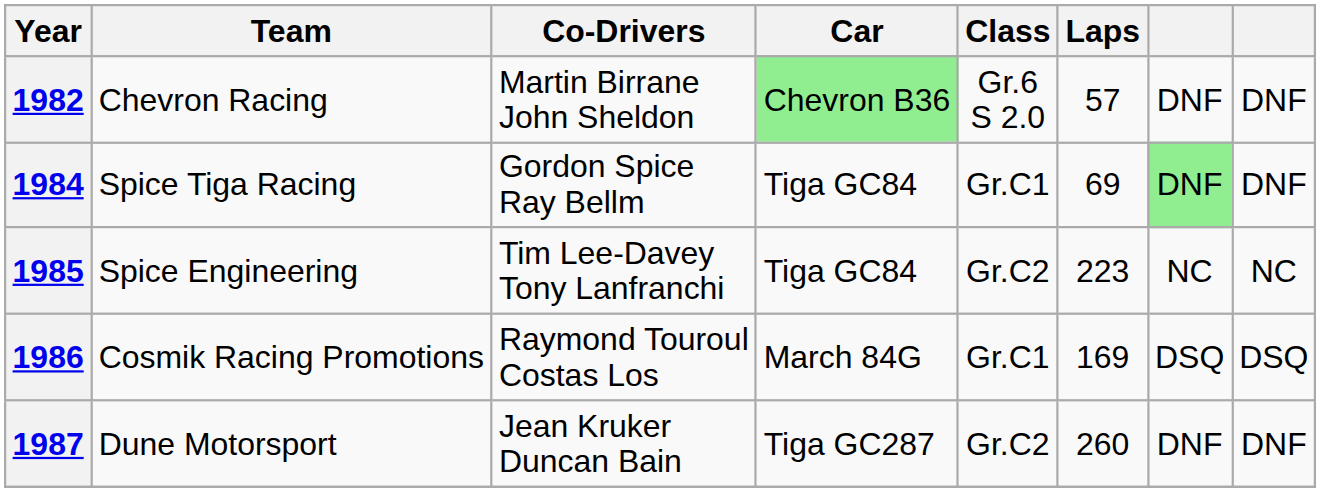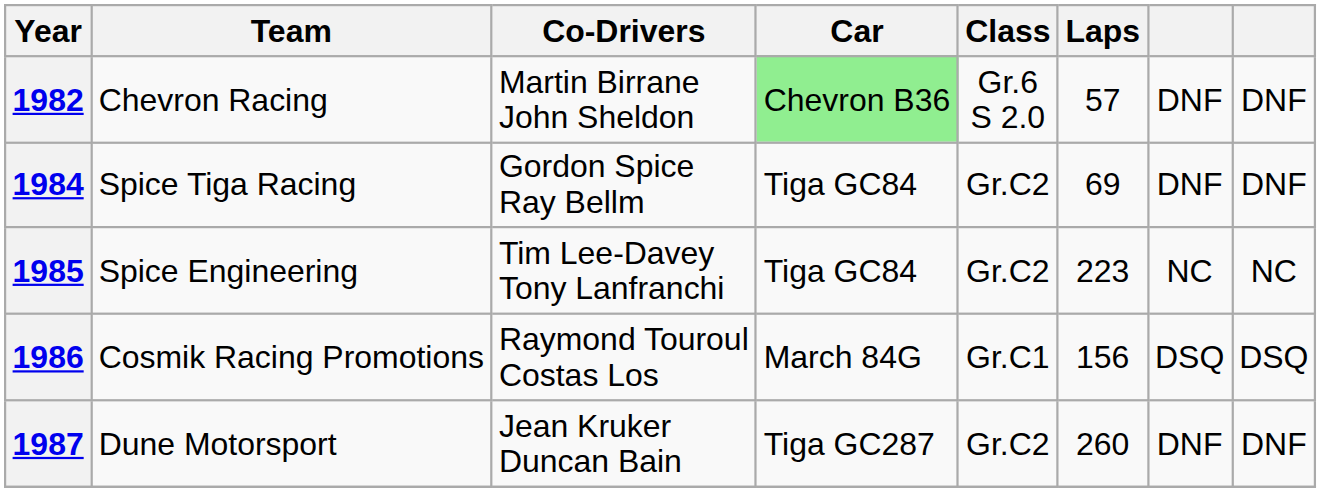1984 | Class: Gr.C1 -> Gr.C2
1984 | column 7: lightgreen background -> no background
1986 | Laps: 169 -> 156
